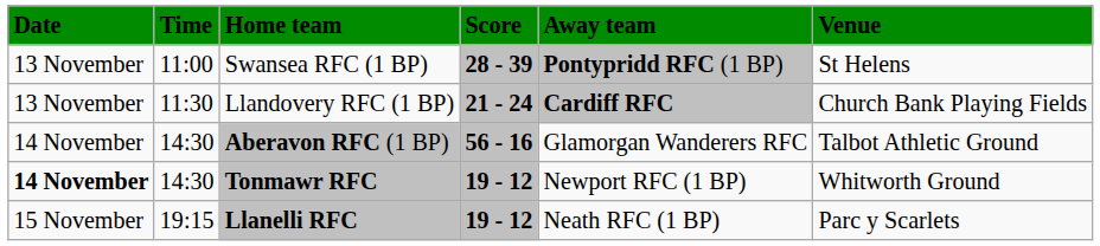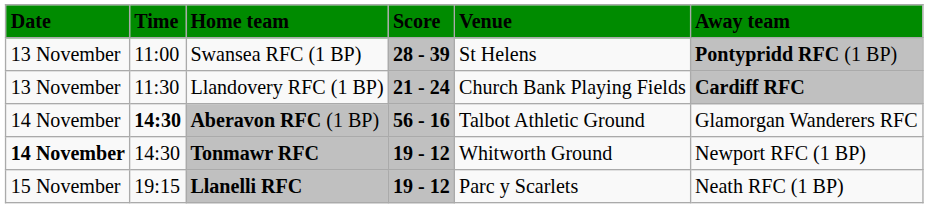columns swapped: Away team <-> Venue
Aberavon RFC (1 BP) | Time: normal -> bold
